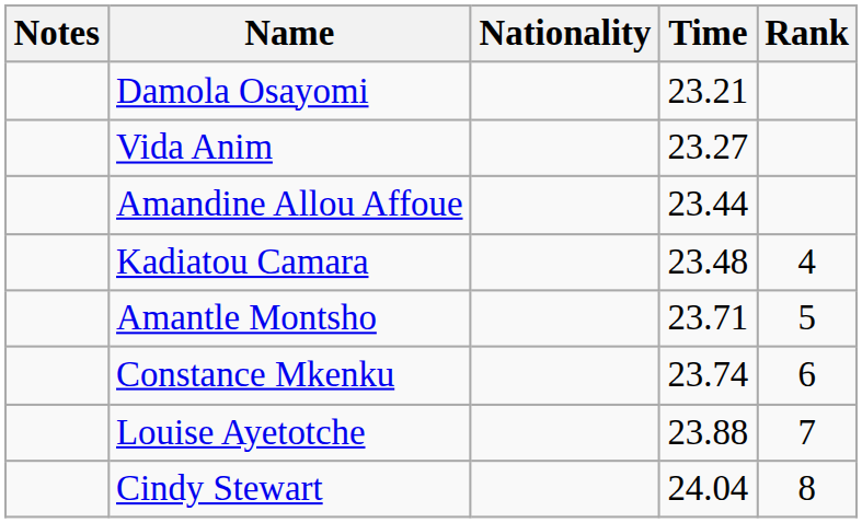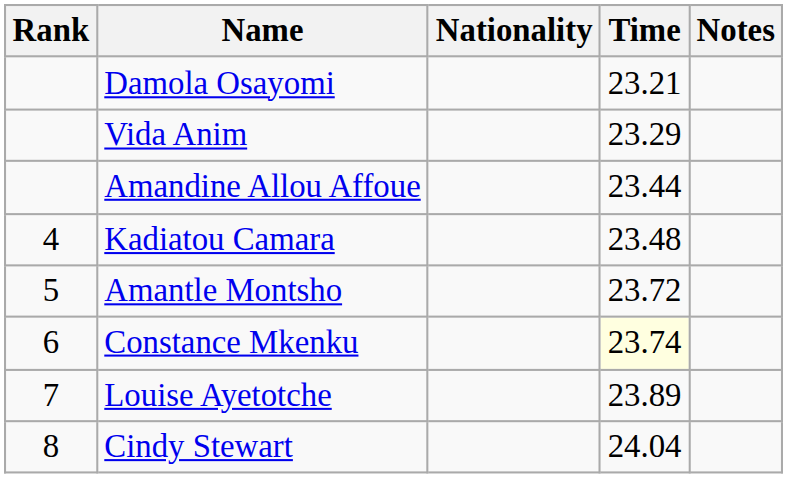columns swapped: Rank <-> Notes
Vida Anim | Time: 23.27 -> 23.29
Amantle Montsho | Time: 23.71 -> 23.72
Constance Mkenku | Time: no background -> lightyellow background
Louise Ayetotche | Time: 23.88 -> 23.89
